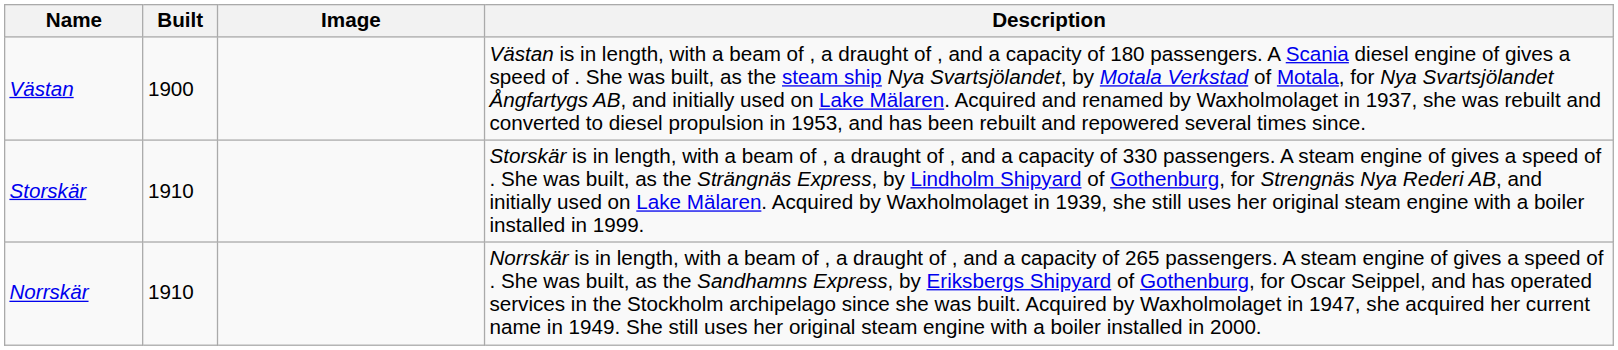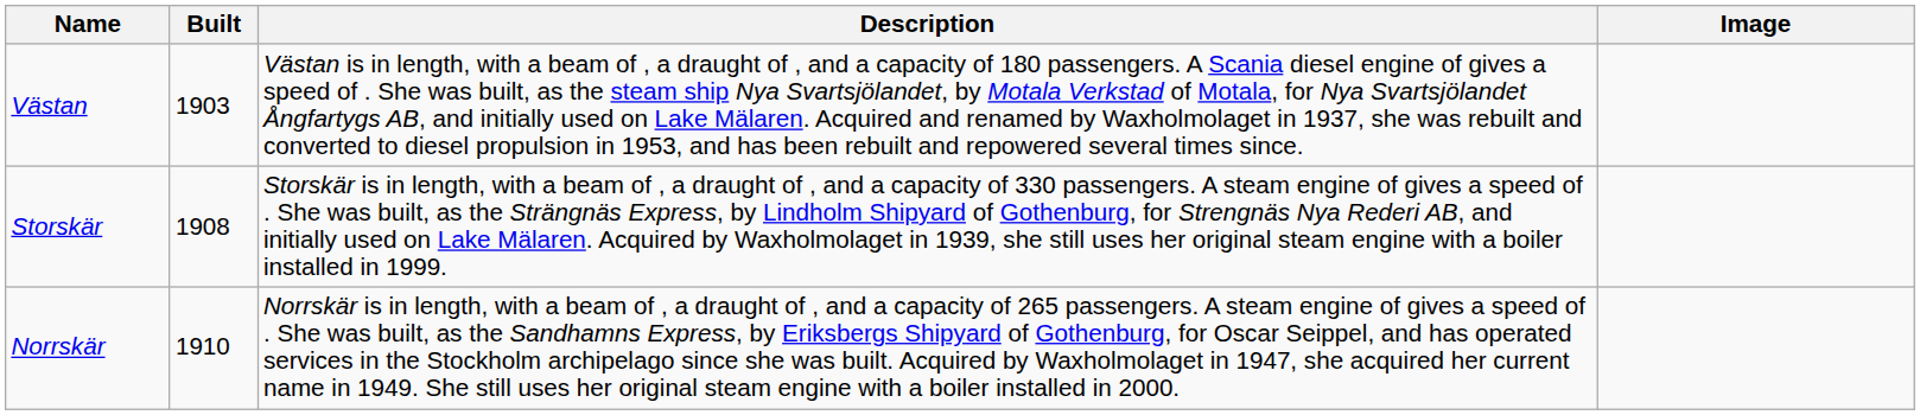columns swapped: Description <-> Image
Västan | Built: 1900 -> 1903
Storskär | Built: 1910 -> 1908
